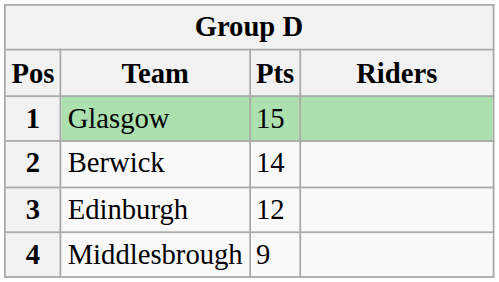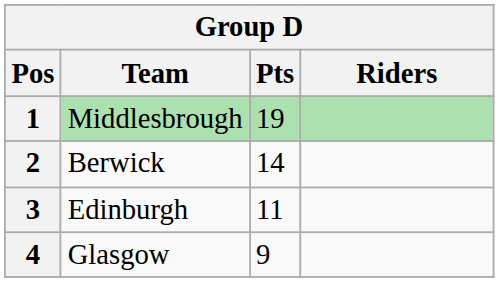1 | Team: Glasgow -> Middlesbrough
1 | Pts: 15 -> 19
3 | Pts: 12 -> 11
4 | Team: Middlesbrough -> Glasgow
